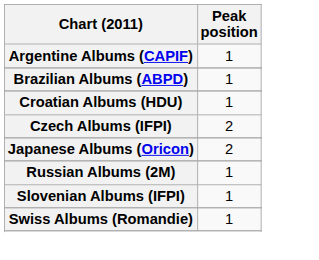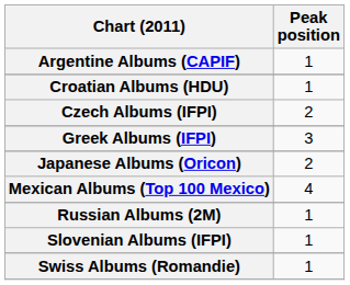- row: Brazilian Albums (ABPD) | 1
+ row: Greek Albums (IFPI) | 3
+ row: Mexican Albums (Top 100 Mexico) | 4
